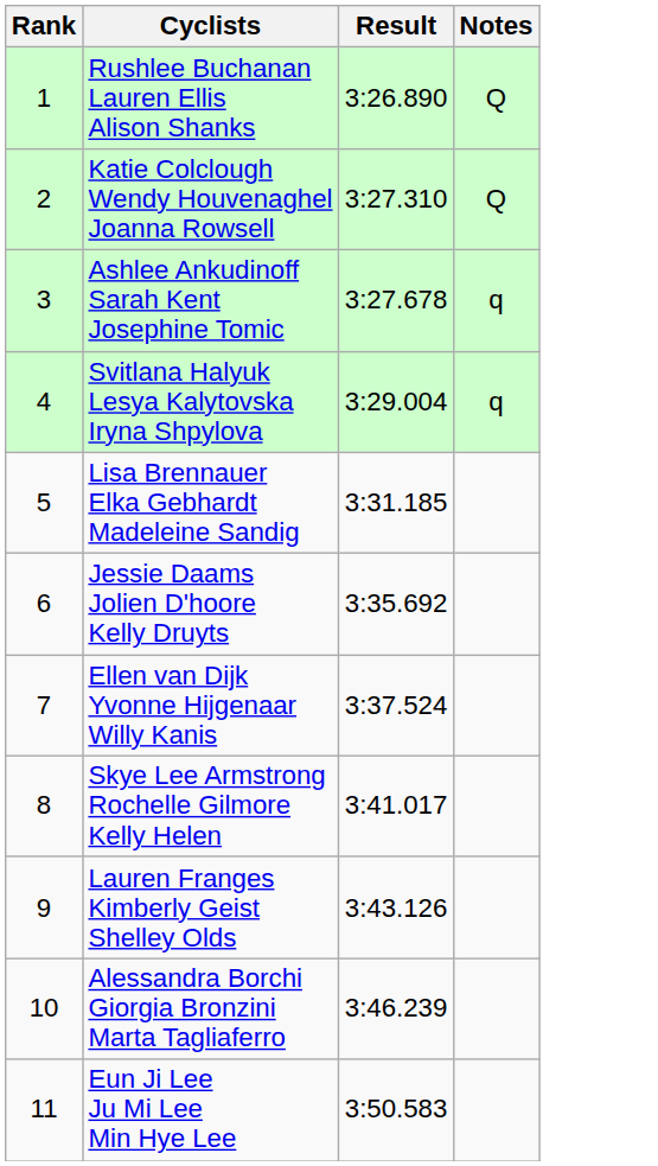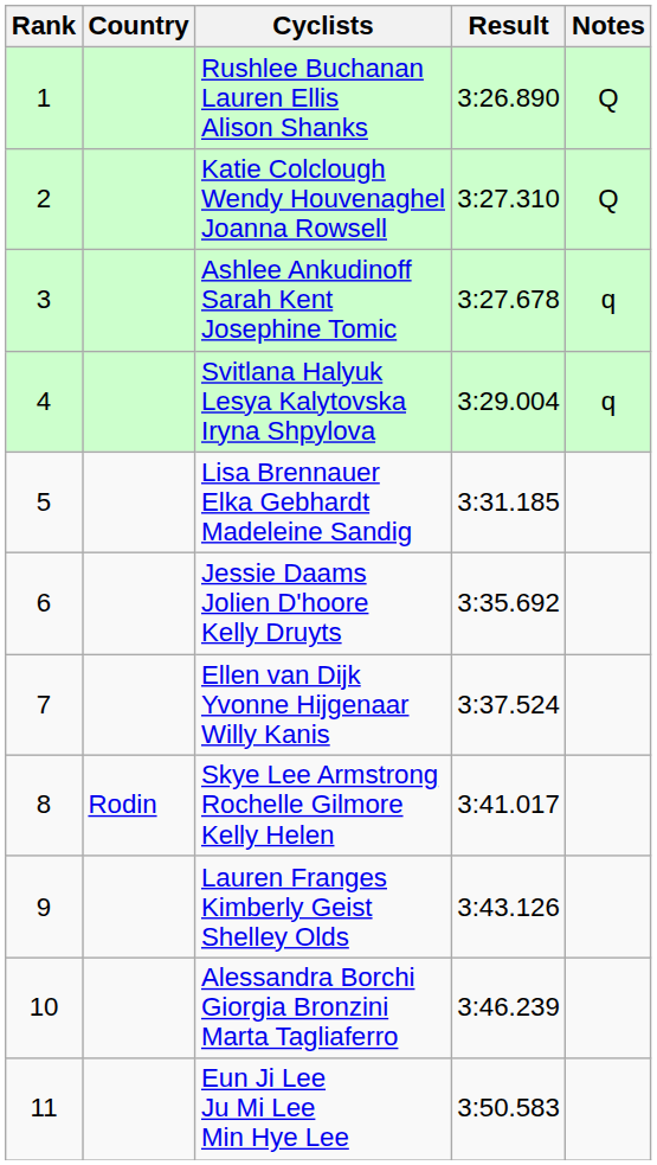+ column: Country | Rodin
